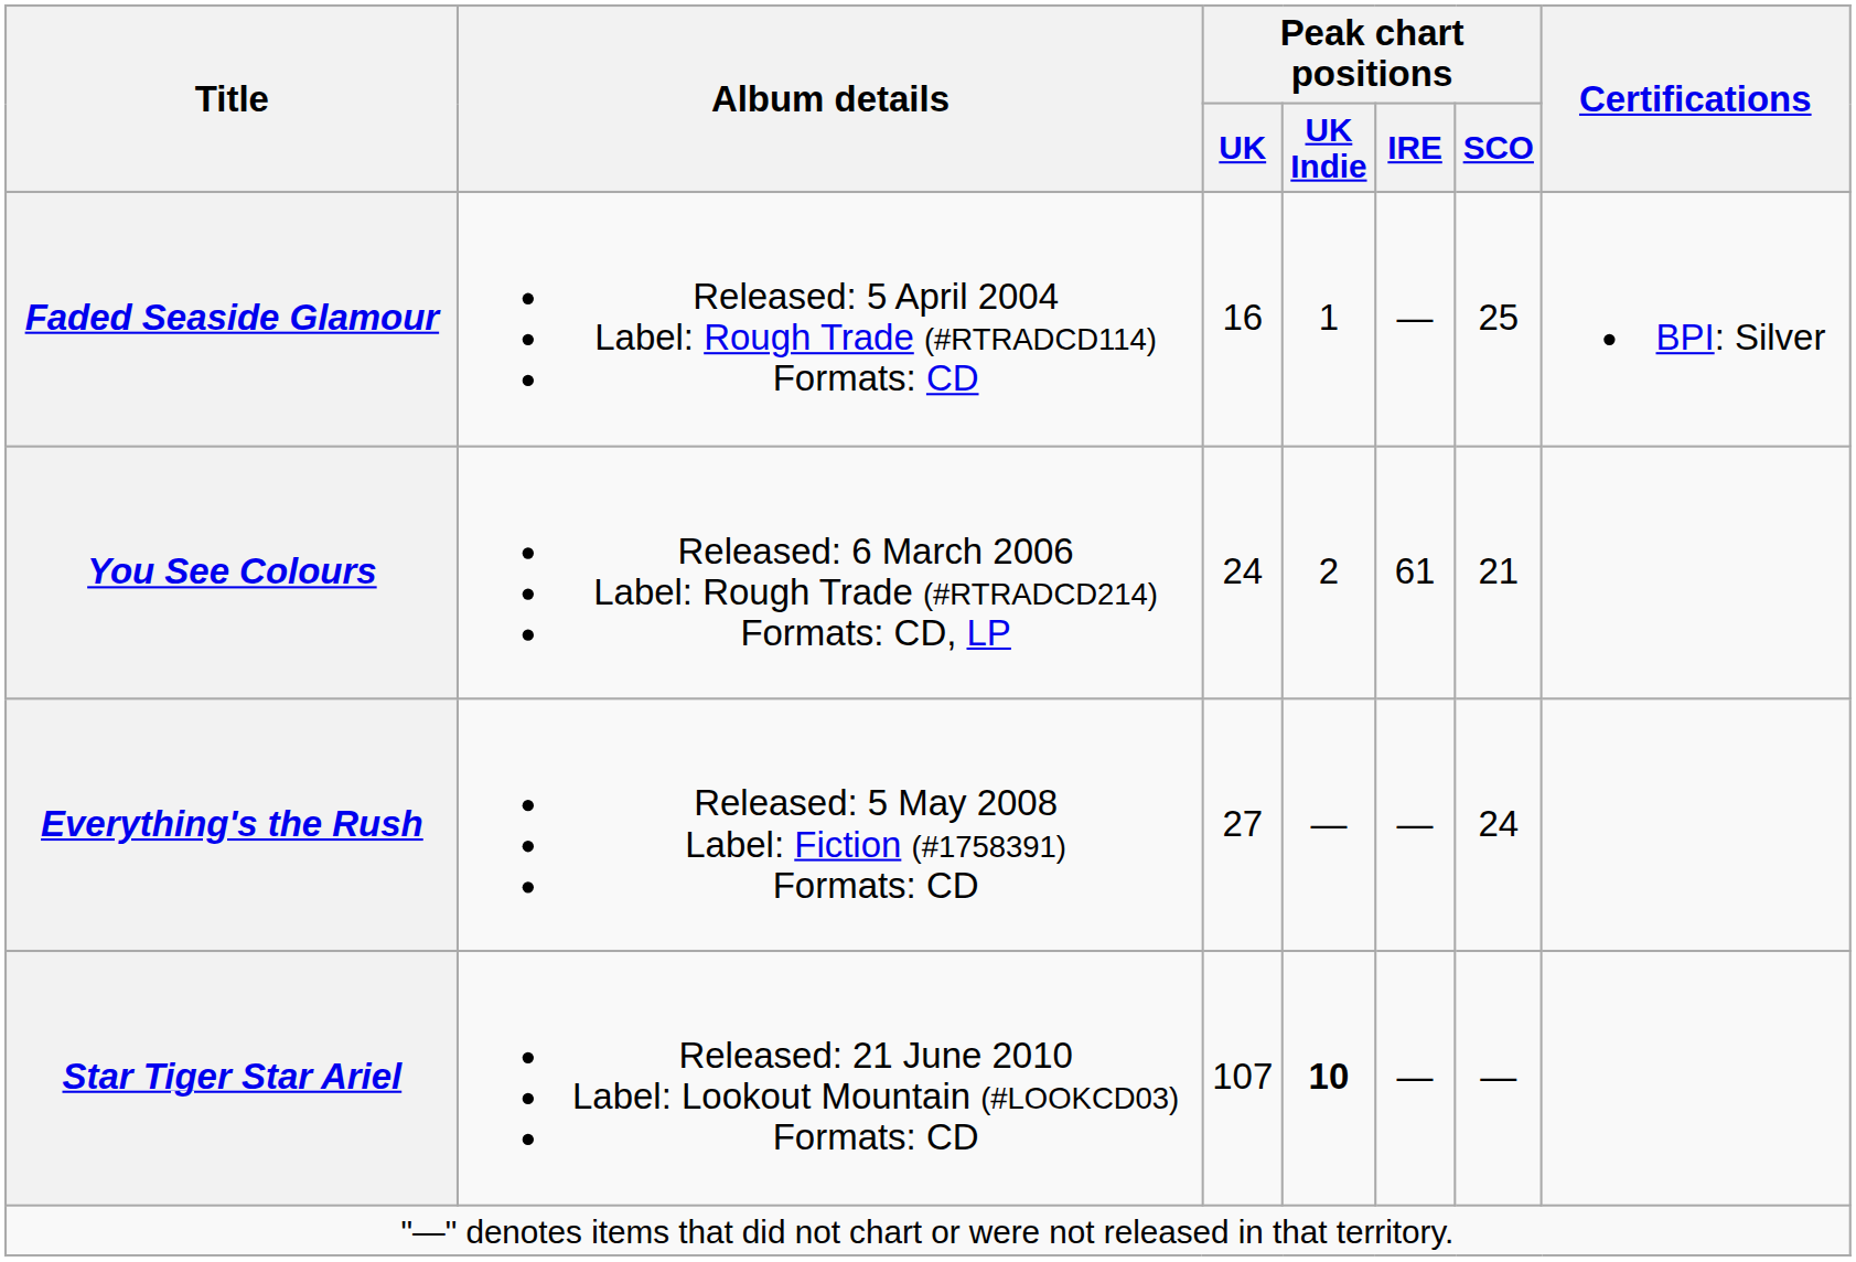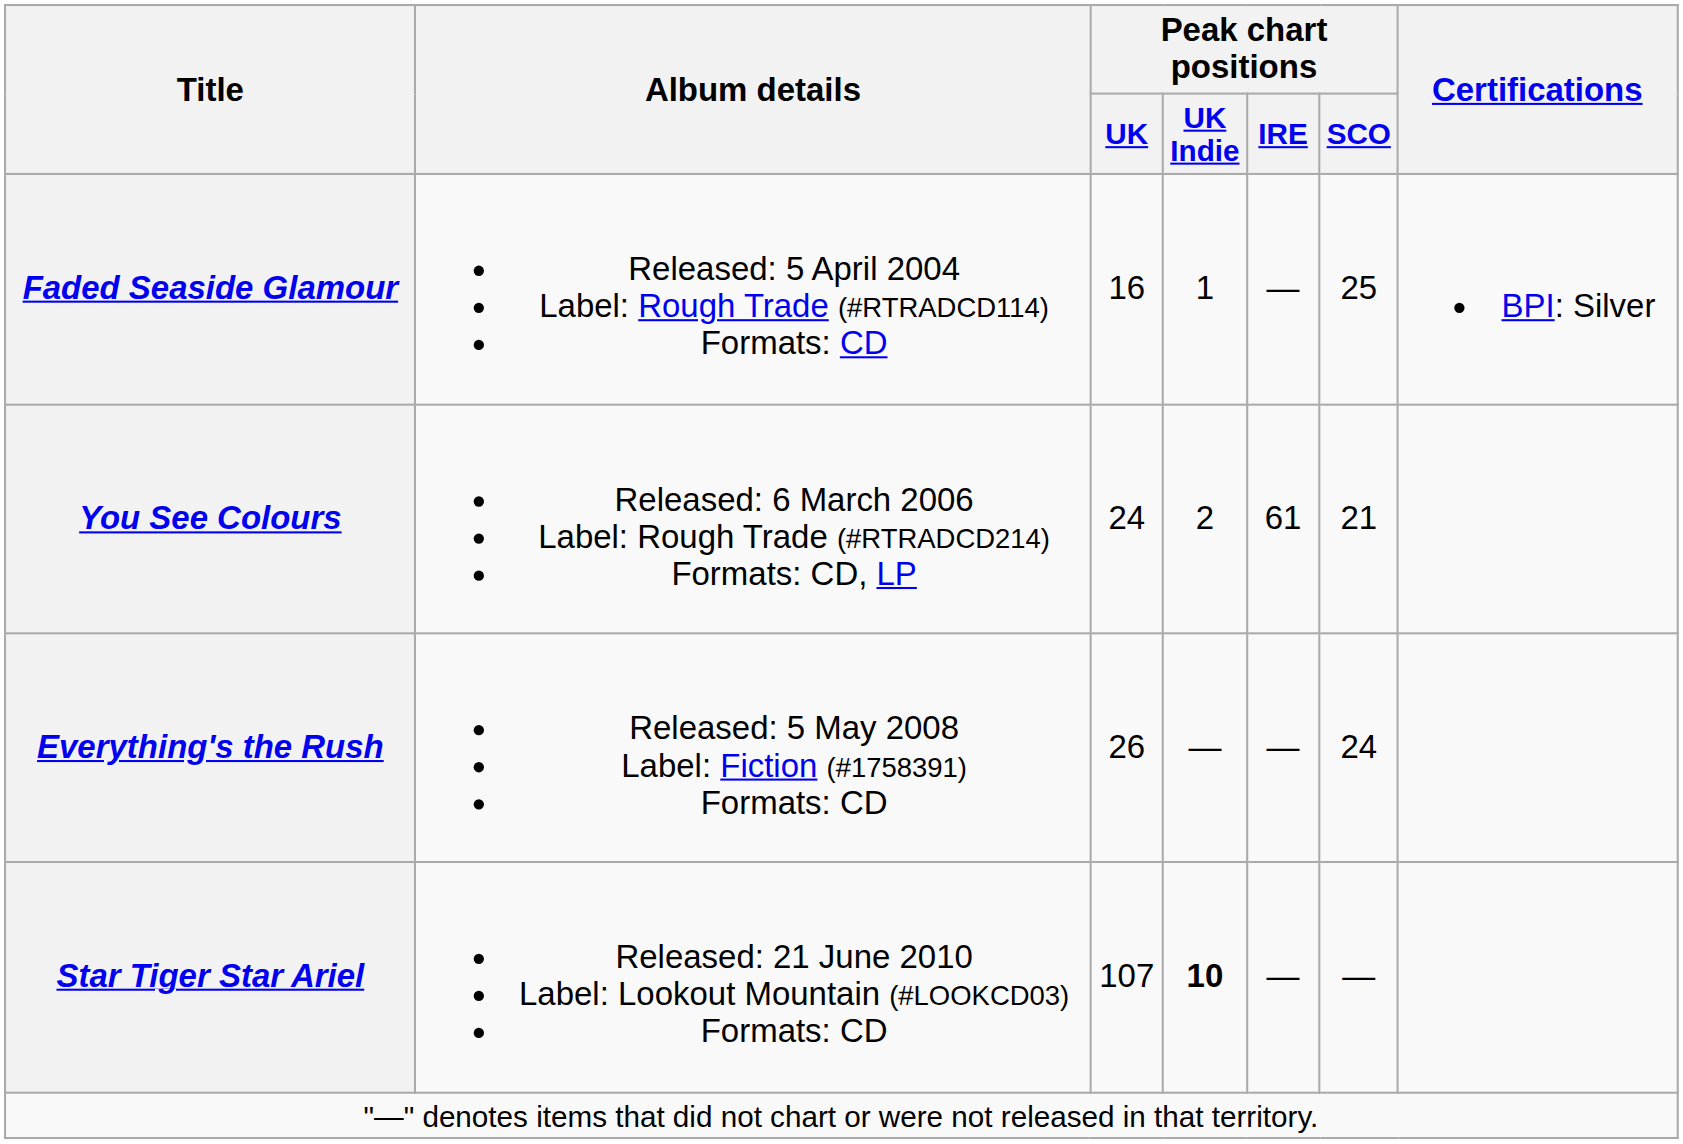Everything's the Rush | Peak chart positions / UK: 27 -> 26
